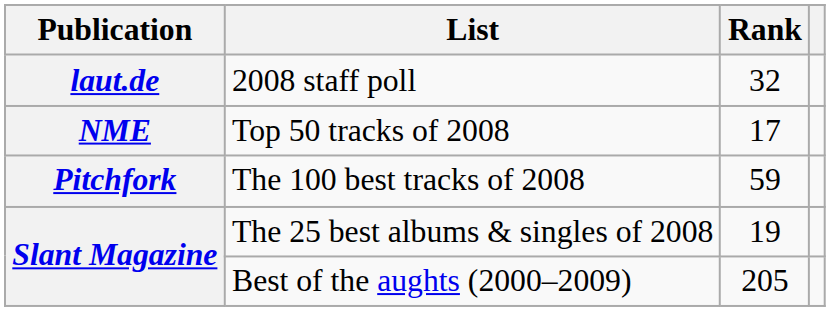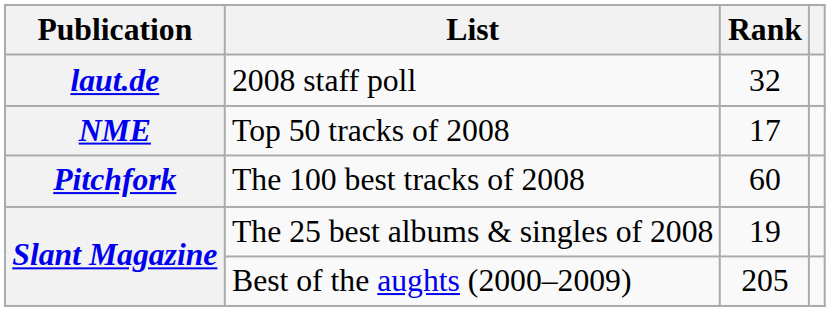The 100 best tracks of 2008 | Rank: 59 -> 60
